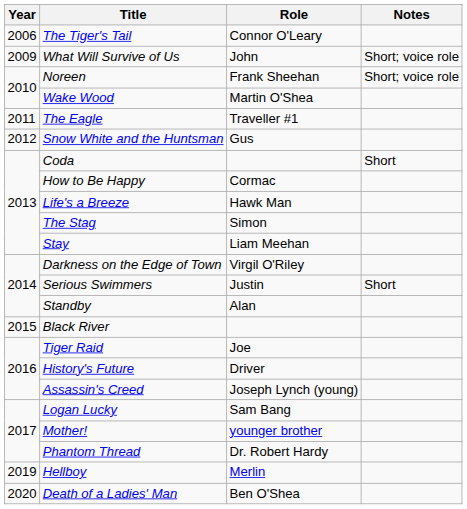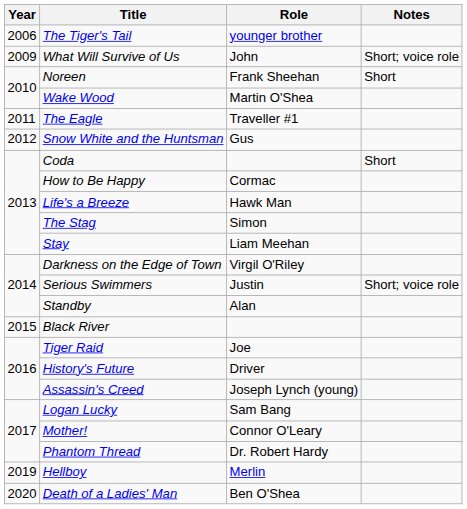The Tiger's Tail | Role: Connor O'Leary -> younger brother
Noreen | Notes: Short; voice role -> Short
Serious Swimmers | Notes: Short -> Short; voice role
Mother! | Role: younger brother -> Connor O'Leary
